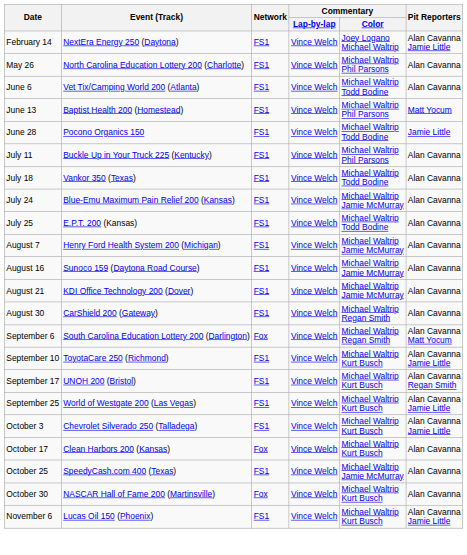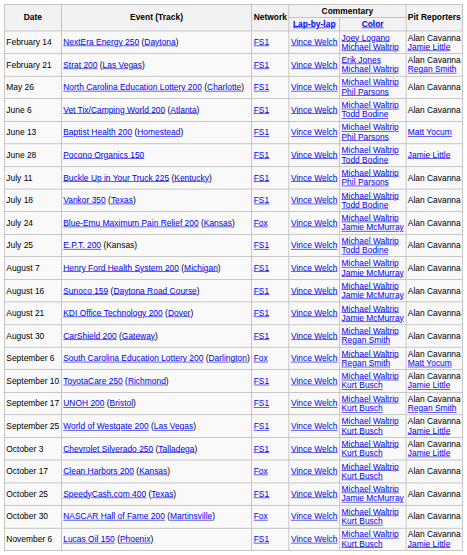+ row: February 21 | Strat 200 (Las Vegas) | FS1 | Vince Welch | Erik Jones Michael Waltrip | Alan Cavanna Regan Smith
July 24 | Network: FS1 -> Fox
